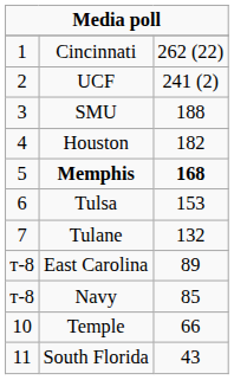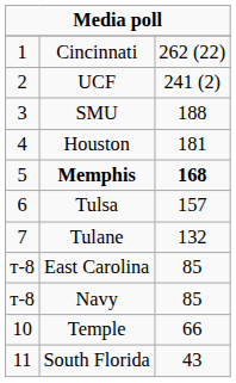Houston | column 3: 182 -> 181
Tulsa | column 3: 153 -> 157
East Carolina | column 3: 89 -> 85
